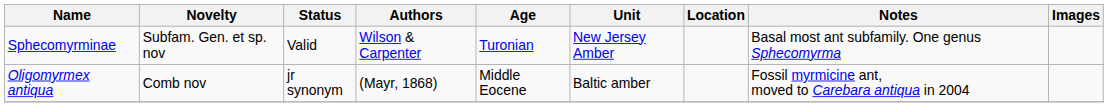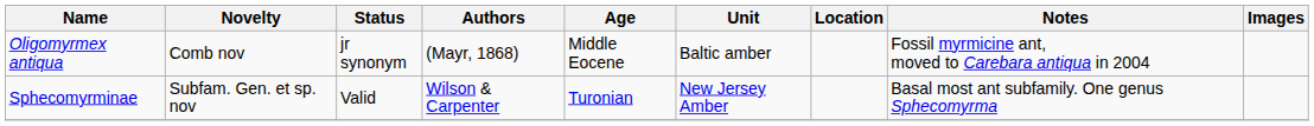rows swapped: Oligomyrmex antiqua <-> Sphecomyrminae
